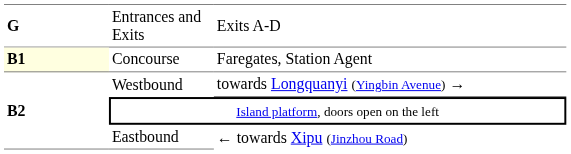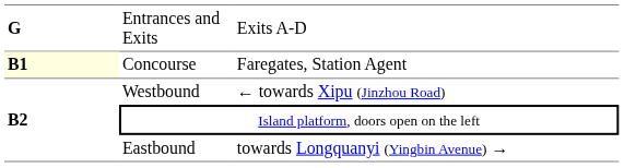Westbound | column 3: towards Longquanyi (Yingbin Avenue) → -> ← towards Xipu (Jinzhou Road)
Eastbound | column 3: ← towards Xipu (Jinzhou Road) -> towards Longquanyi (Yingbin Avenue) →
